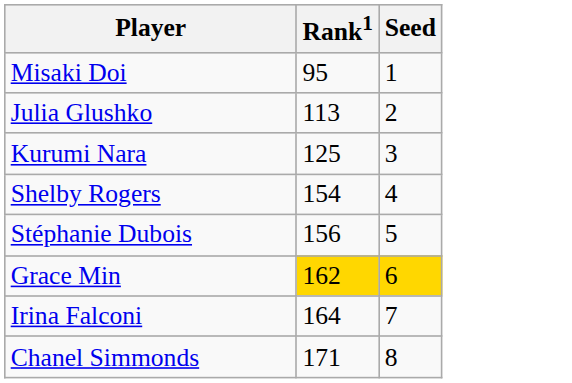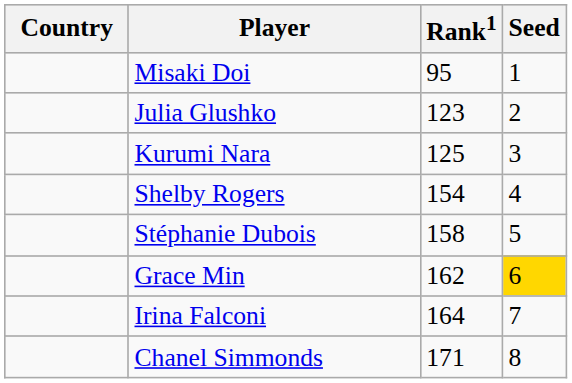+ column: Country
Julia Glushko | Rank1: 113 -> 123
Stéphanie Dubois | Rank1: 156 -> 158
Grace Min | Rank1: gold background -> no background
